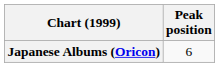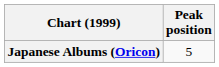Japanese Albums (Oricon) | Peak position: 6 -> 5
